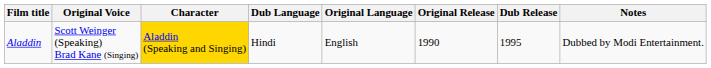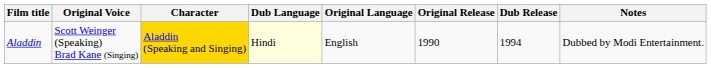Aladdin | Dub Language: no background -> lightyellow background
Aladdin | Dub Release: 1995 -> 1994
